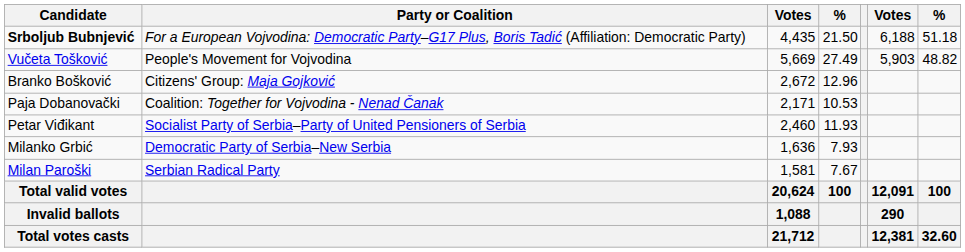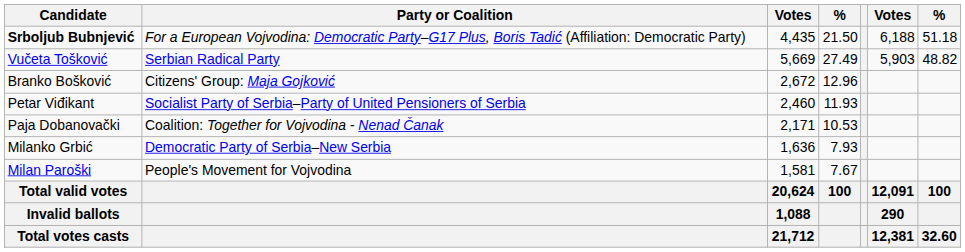Vučeta Tošković | Party or Coalition: People's Movement for Vojvodina -> Serbian Radical Party
rows swapped: Petar Viđikant <-> Paja Dobanovački
Milan Paroški | Party or Coalition: Serbian Radical Party -> People's Movement for Vojvodina
